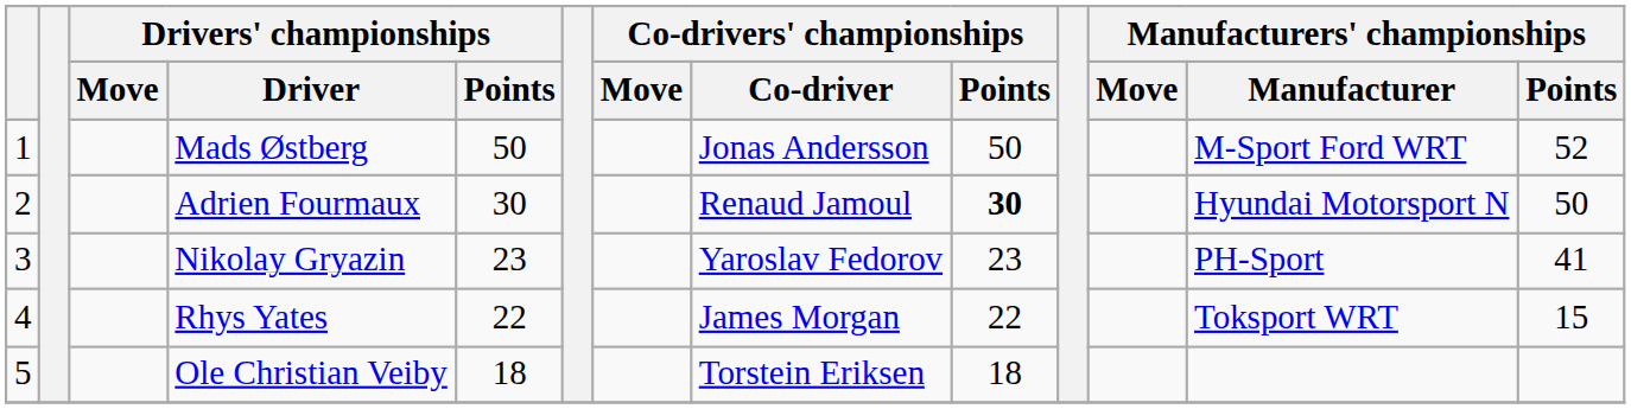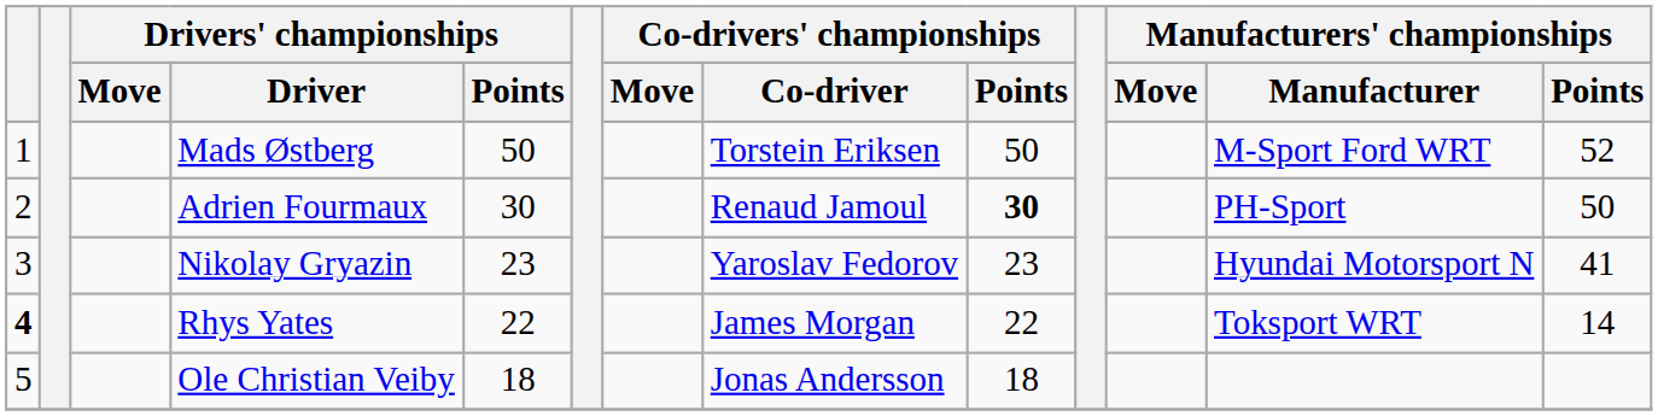Mads Østberg | Co-drivers' championships / Co-driver: Jonas Andersson -> Torstein Eriksen
Adrien Fourmaux | Manufacturers' championships / Manufacturer: Hyundai Motorsport N -> PH-Sport
Nikolay Gryazin | Manufacturers' championships / Manufacturer: PH-Sport -> Hyundai Motorsport N
Rhys Yates | column 1: normal -> bold
Rhys Yates | Manufacturers' championships / Points: 15 -> 14
Ole Christian Veiby | Co-drivers' championships / Co-driver: Torstein Eriksen -> Jonas Andersson
